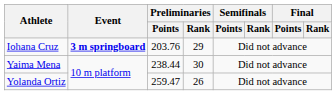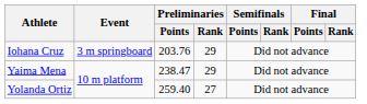Iohana Cruz | Event: bold -> normal
Yaima Mena | Preliminaries / Points: 238.44 -> 238.47
Yaima Mena | Preliminaries / Rank: 30 -> 29
Yolanda Ortiz | Preliminaries / Points: 259.47 -> 259.40
Yolanda Ortiz | Preliminaries / Rank: 26 -> 27
